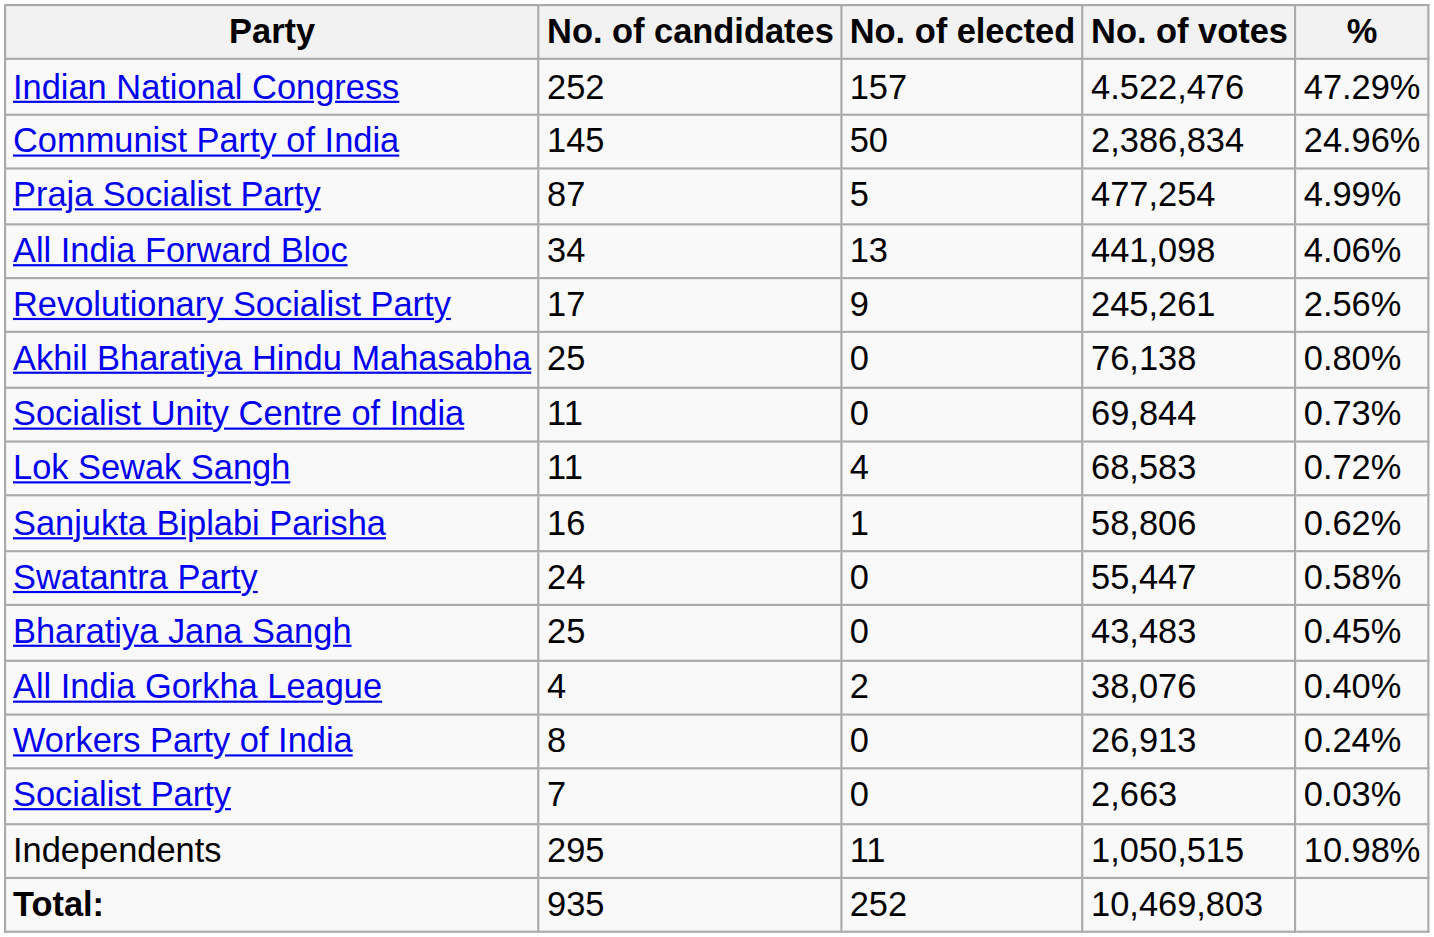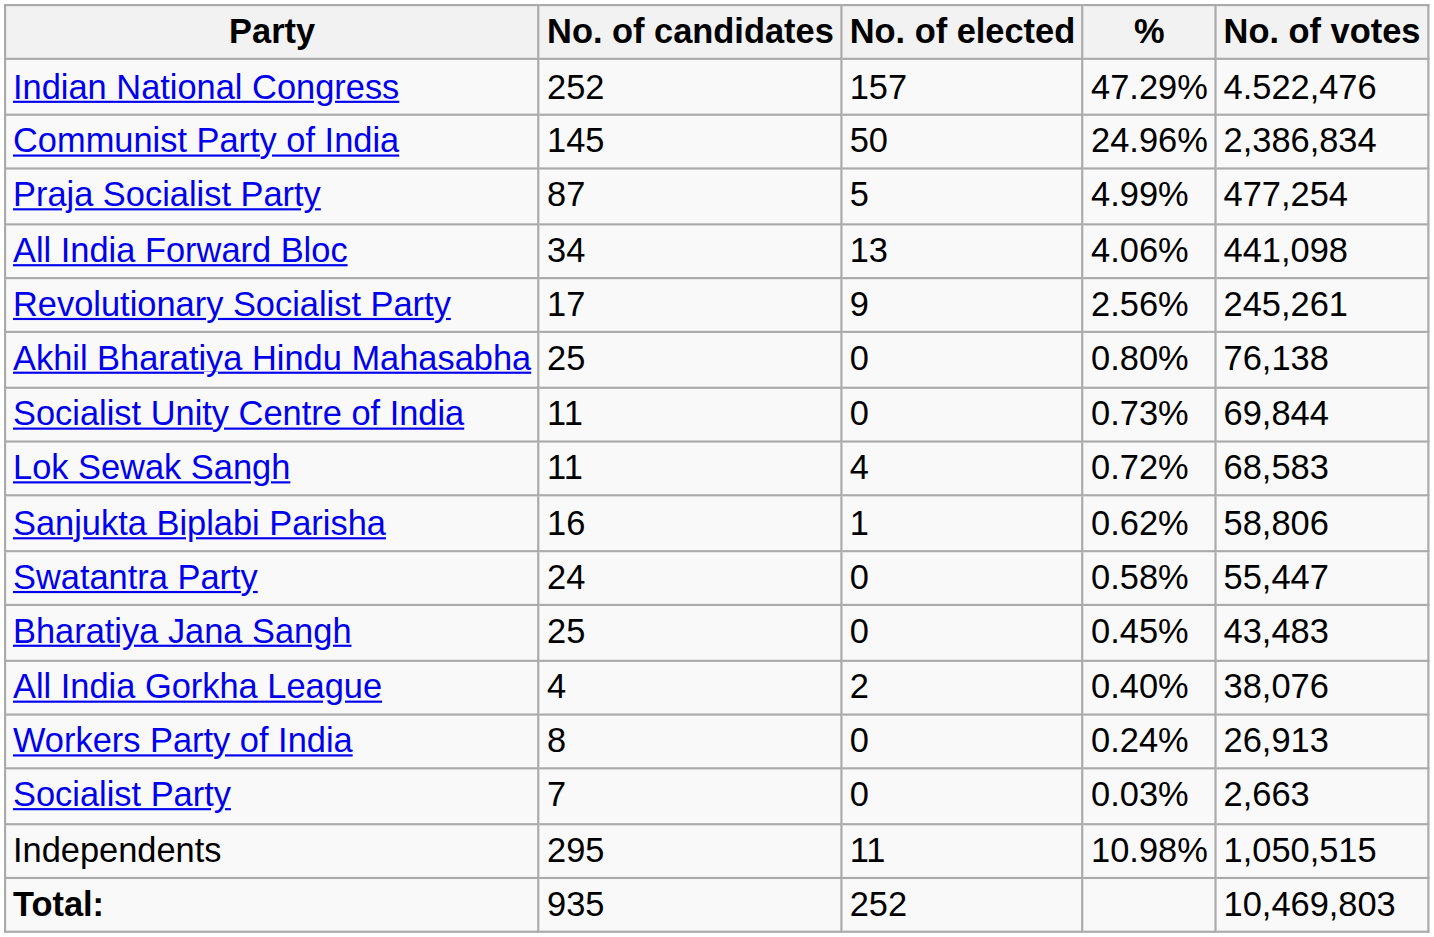columns swapped: No. of votes <-> %
